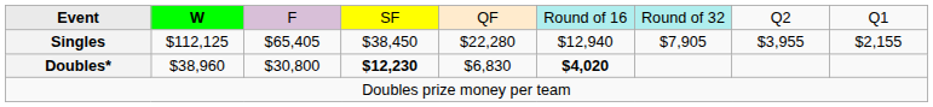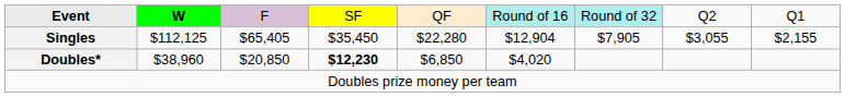Singles | column 4: $38,450 -> $35,450
Singles | column 6: $12,940 -> $12,904
Singles | column 8: $3,955 -> $3,055
Doubles* | column 3: $30,800 -> $20,850
Doubles* | column 5: $6,830 -> $6,850
Doubles* | column 6: bold -> normal
